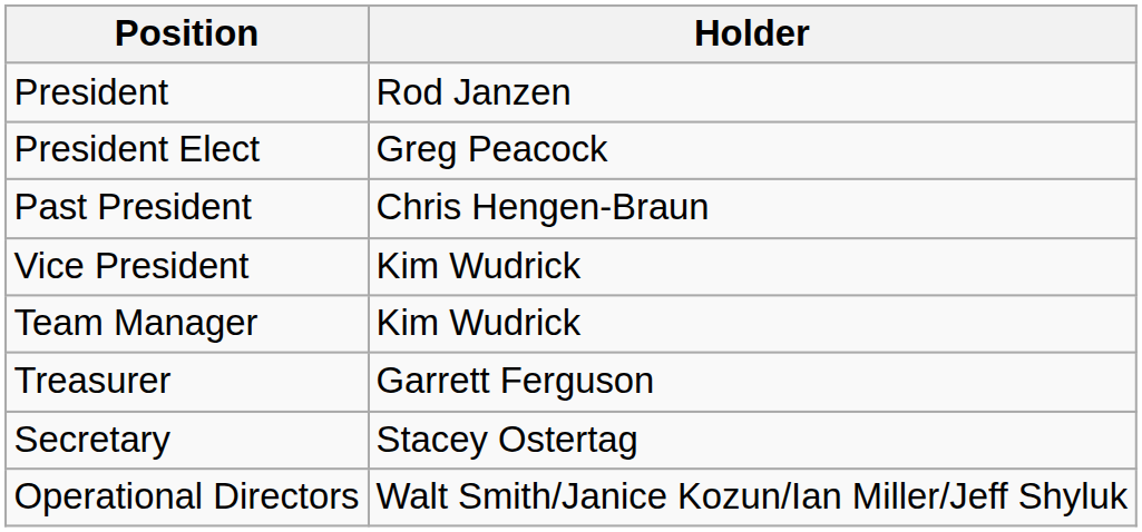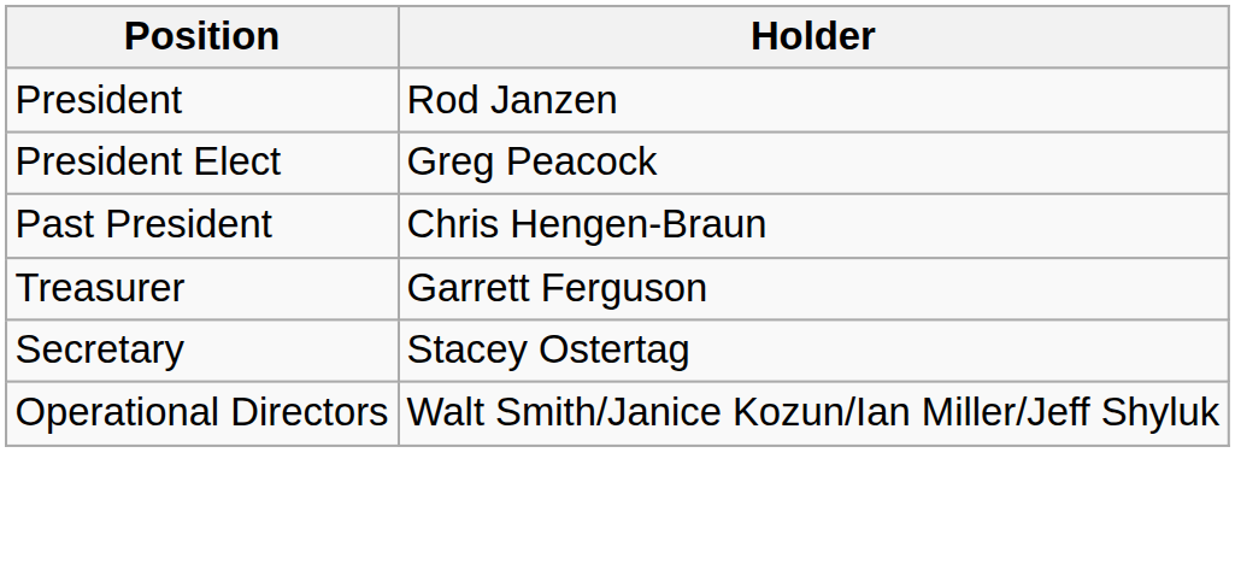- row: Vice President | Kim Wudrick
- row: Team Manager | Kim Wudrick
